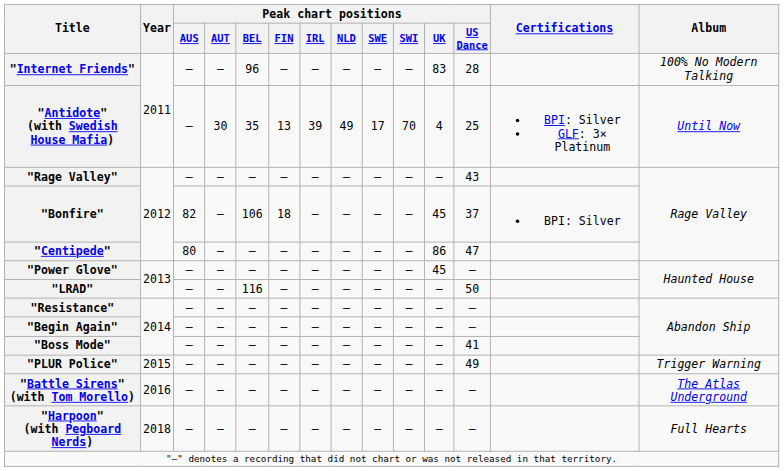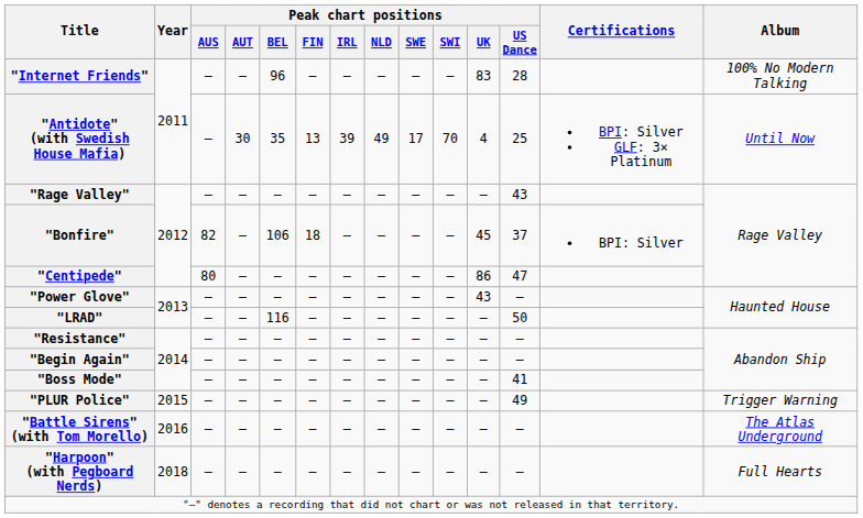"Power Glove" | Peak chart positions / UK: 45 -> 43
